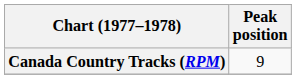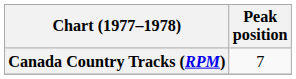Canada Country Tracks (RPM) | Peak position: 9 -> 7
